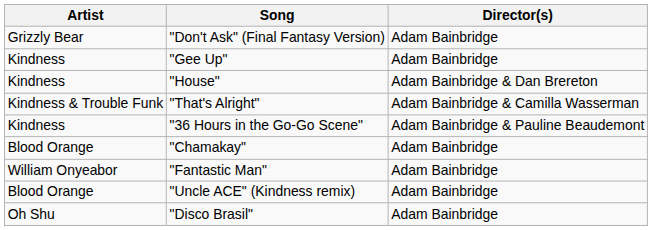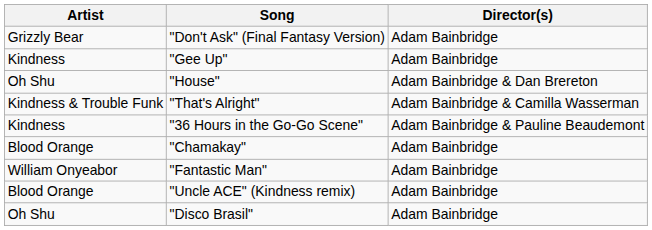"House" | Artist: Kindness -> Oh Shu
